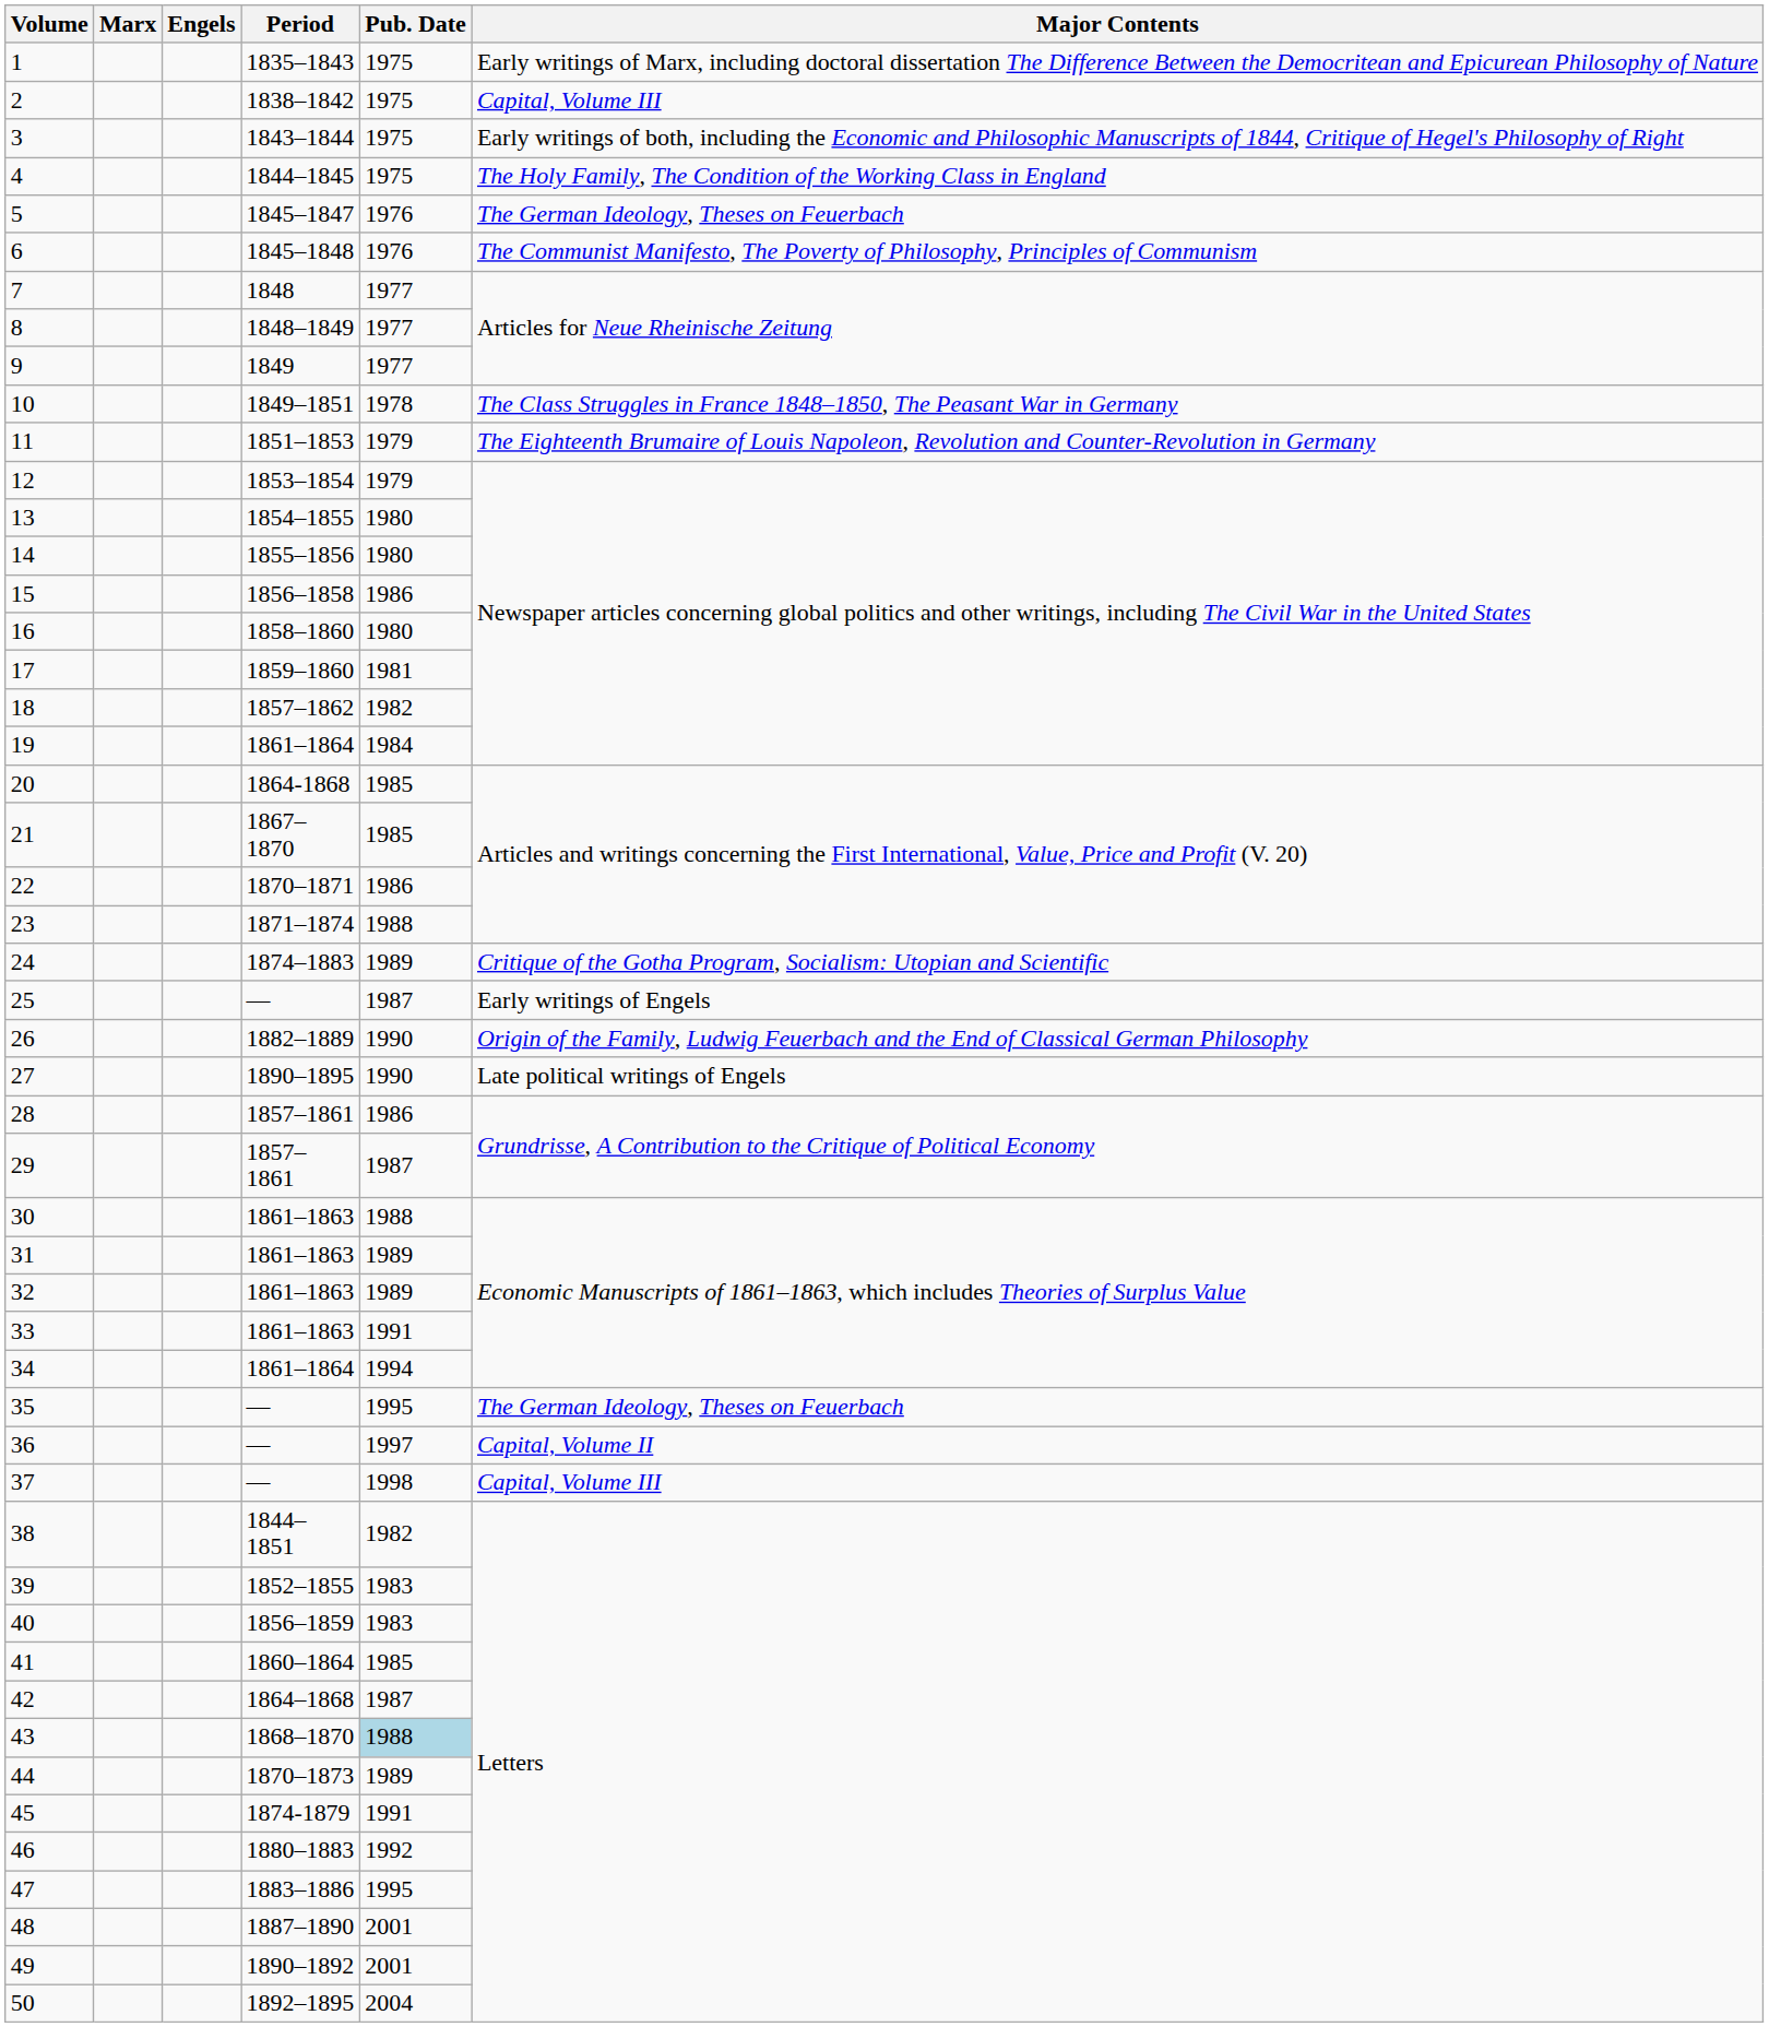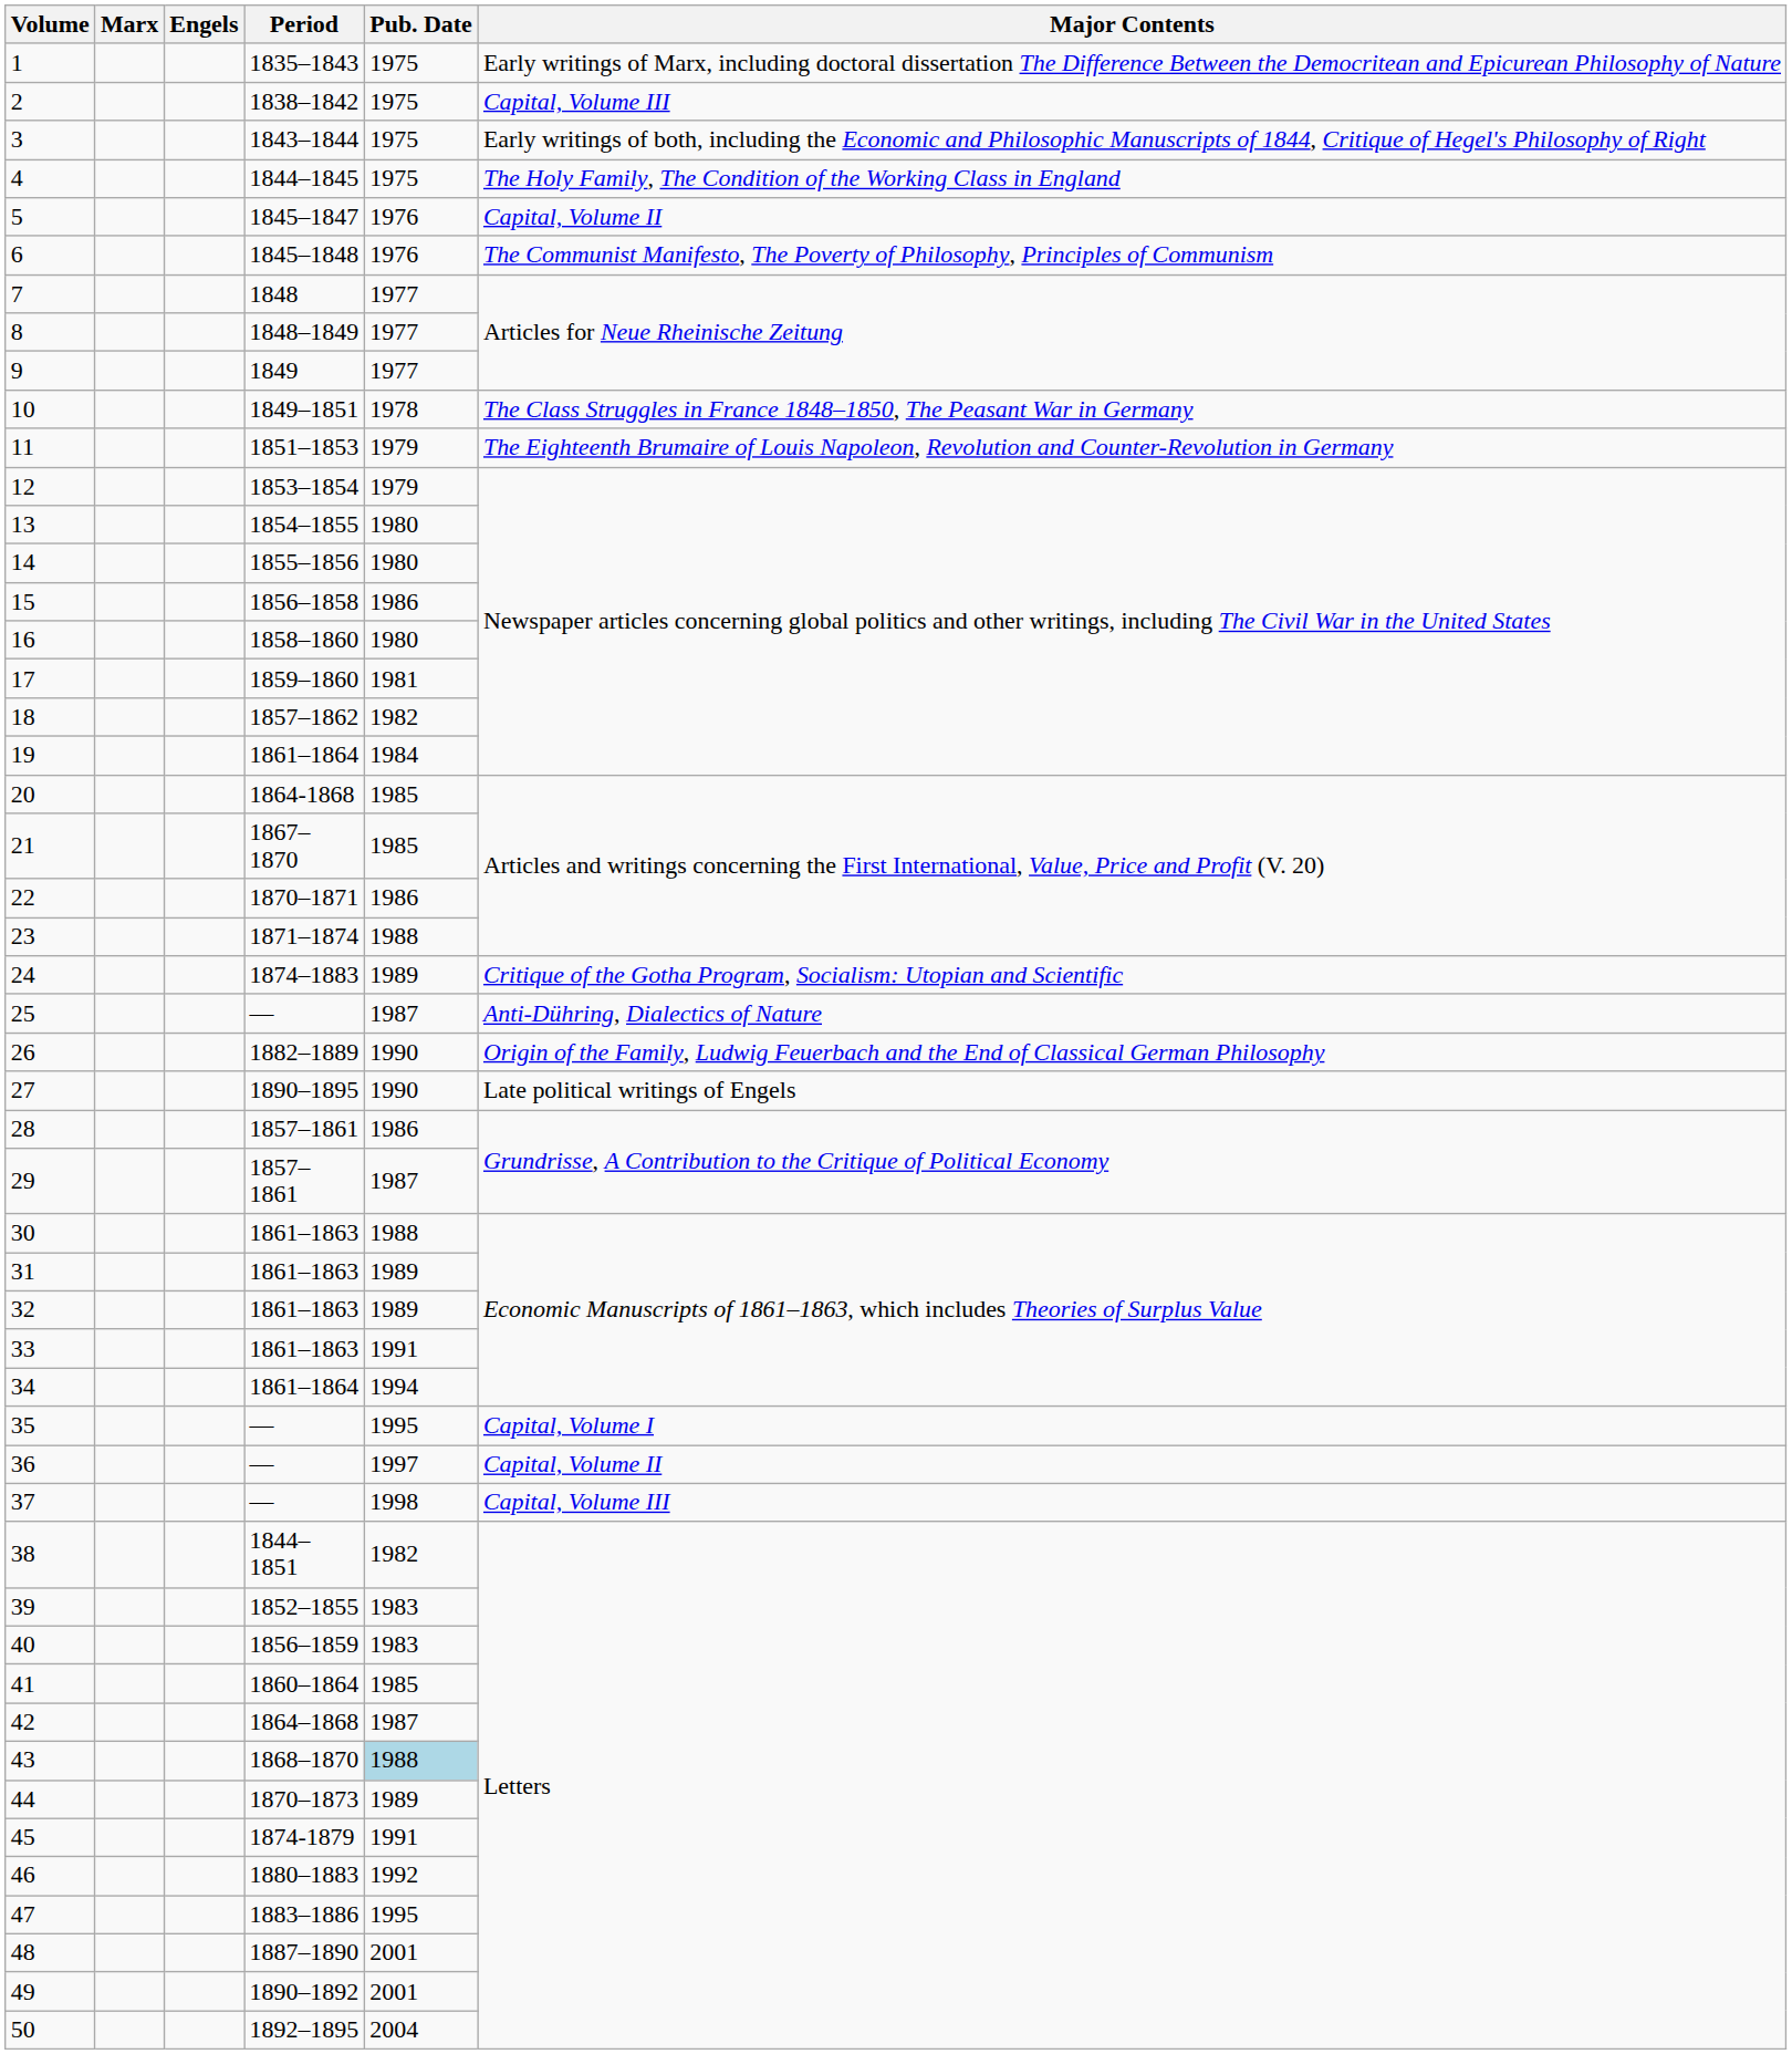5 | Major Contents: The German Ideology, Theses on Feuerbach -> Capital, Volume II
25 | Major Contents: Early writings of Engels -> Anti-Dühring, Dialectics of Nature
35 | Major Contents: The German Ideology, Theses on Feuerbach -> Capital, Volume I
